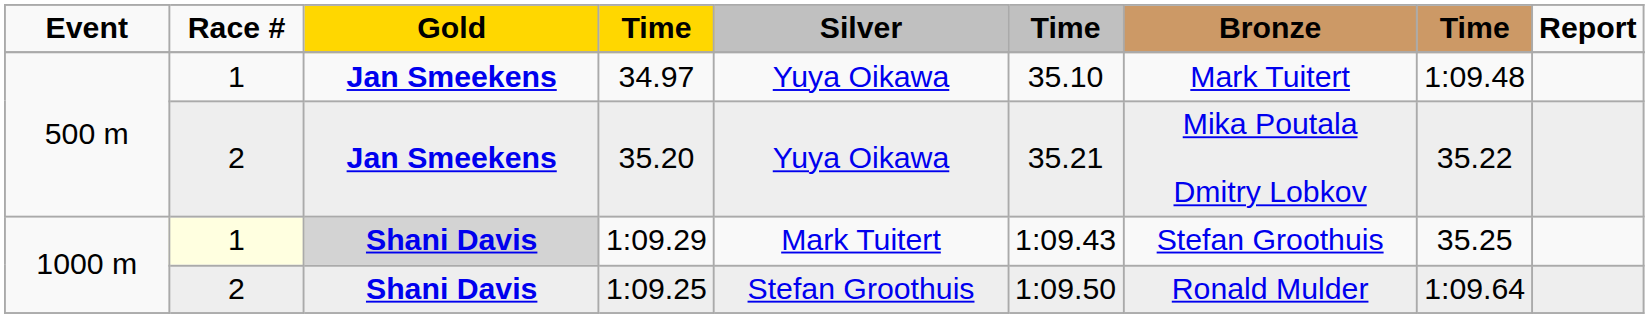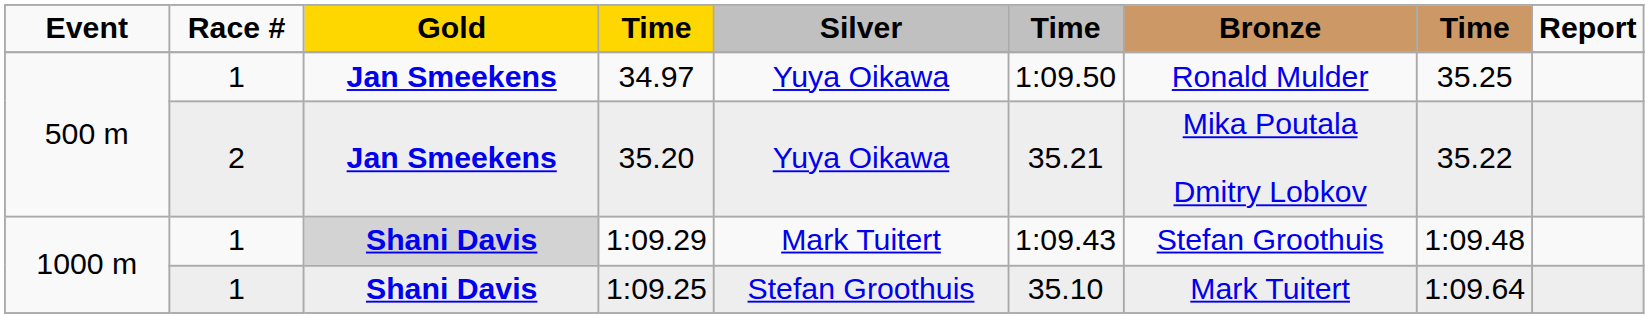34.97 | column 6: 35.10 -> 1:09.50
34.97 | Bronze: Mark Tuitert -> Ronald Mulder
34.97 | column 8: 1:09.48 -> 35.25
1:09.29 | Race #: lightyellow background -> no background
1:09.29 | column 8: 35.25 -> 1:09.48
1:09.25 | Race #: 2 -> 1
1:09.25 | column 6: 1:09.50 -> 35.10
1:09.25 | Bronze: Ronald Mulder -> Mark Tuitert
